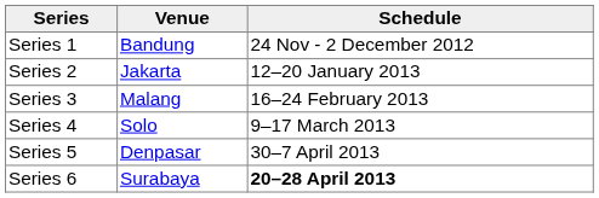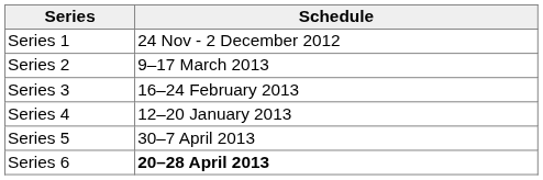- column: Venue | Bandung | Jakarta | Malang | Solo | Denpasar | Surabaya
Series 2 | Schedule: 12–20 January 2013 -> 9–17 March 2013
Series 4 | Schedule: 9–17 March 2013 -> 12–20 January 2013
